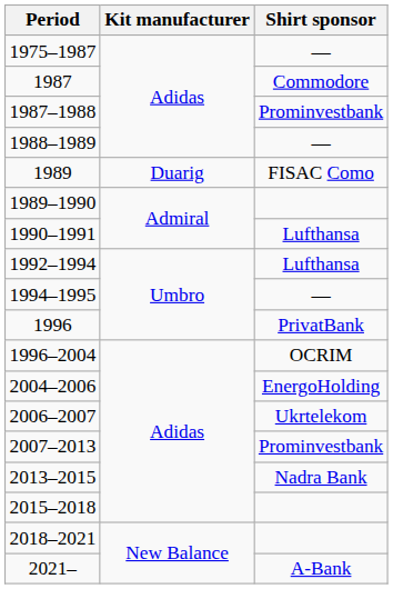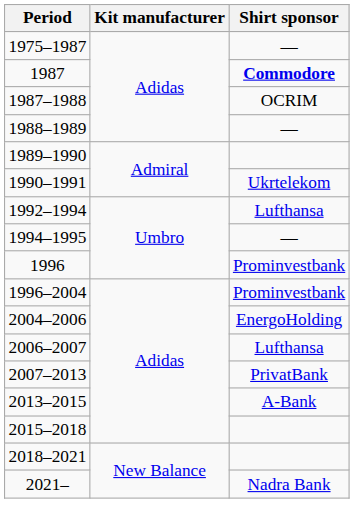1987 | Shirt sponsor: normal -> bold
1987–1988 | Shirt sponsor: Prominvestbank -> OCRIM
- row: 1989 | Duarig | FISAC Como
1990–1991 | Shirt sponsor: Lufthansa -> Ukrtelekom
1996 | Shirt sponsor: PrivatBank -> Prominvestbank
1996–2004 | Shirt sponsor: OCRIM -> Prominvestbank
2006–2007 | Shirt sponsor: Ukrtelekom -> Lufthansa
2007–2013 | Shirt sponsor: Prominvestbank -> PrivatBank
2013–2015 | Shirt sponsor: Nadra Bank -> A-Bank
2021– | Shirt sponsor: A-Bank -> Nadra Bank
